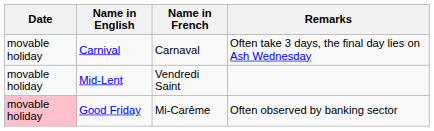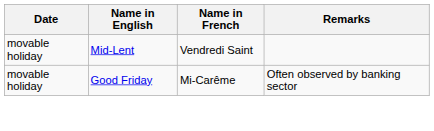- row: movable holiday | Carnival | Carnaval | Often take 3 days, the final day lies on Ash Wednesday
Good Friday | Date: pink background -> no background
